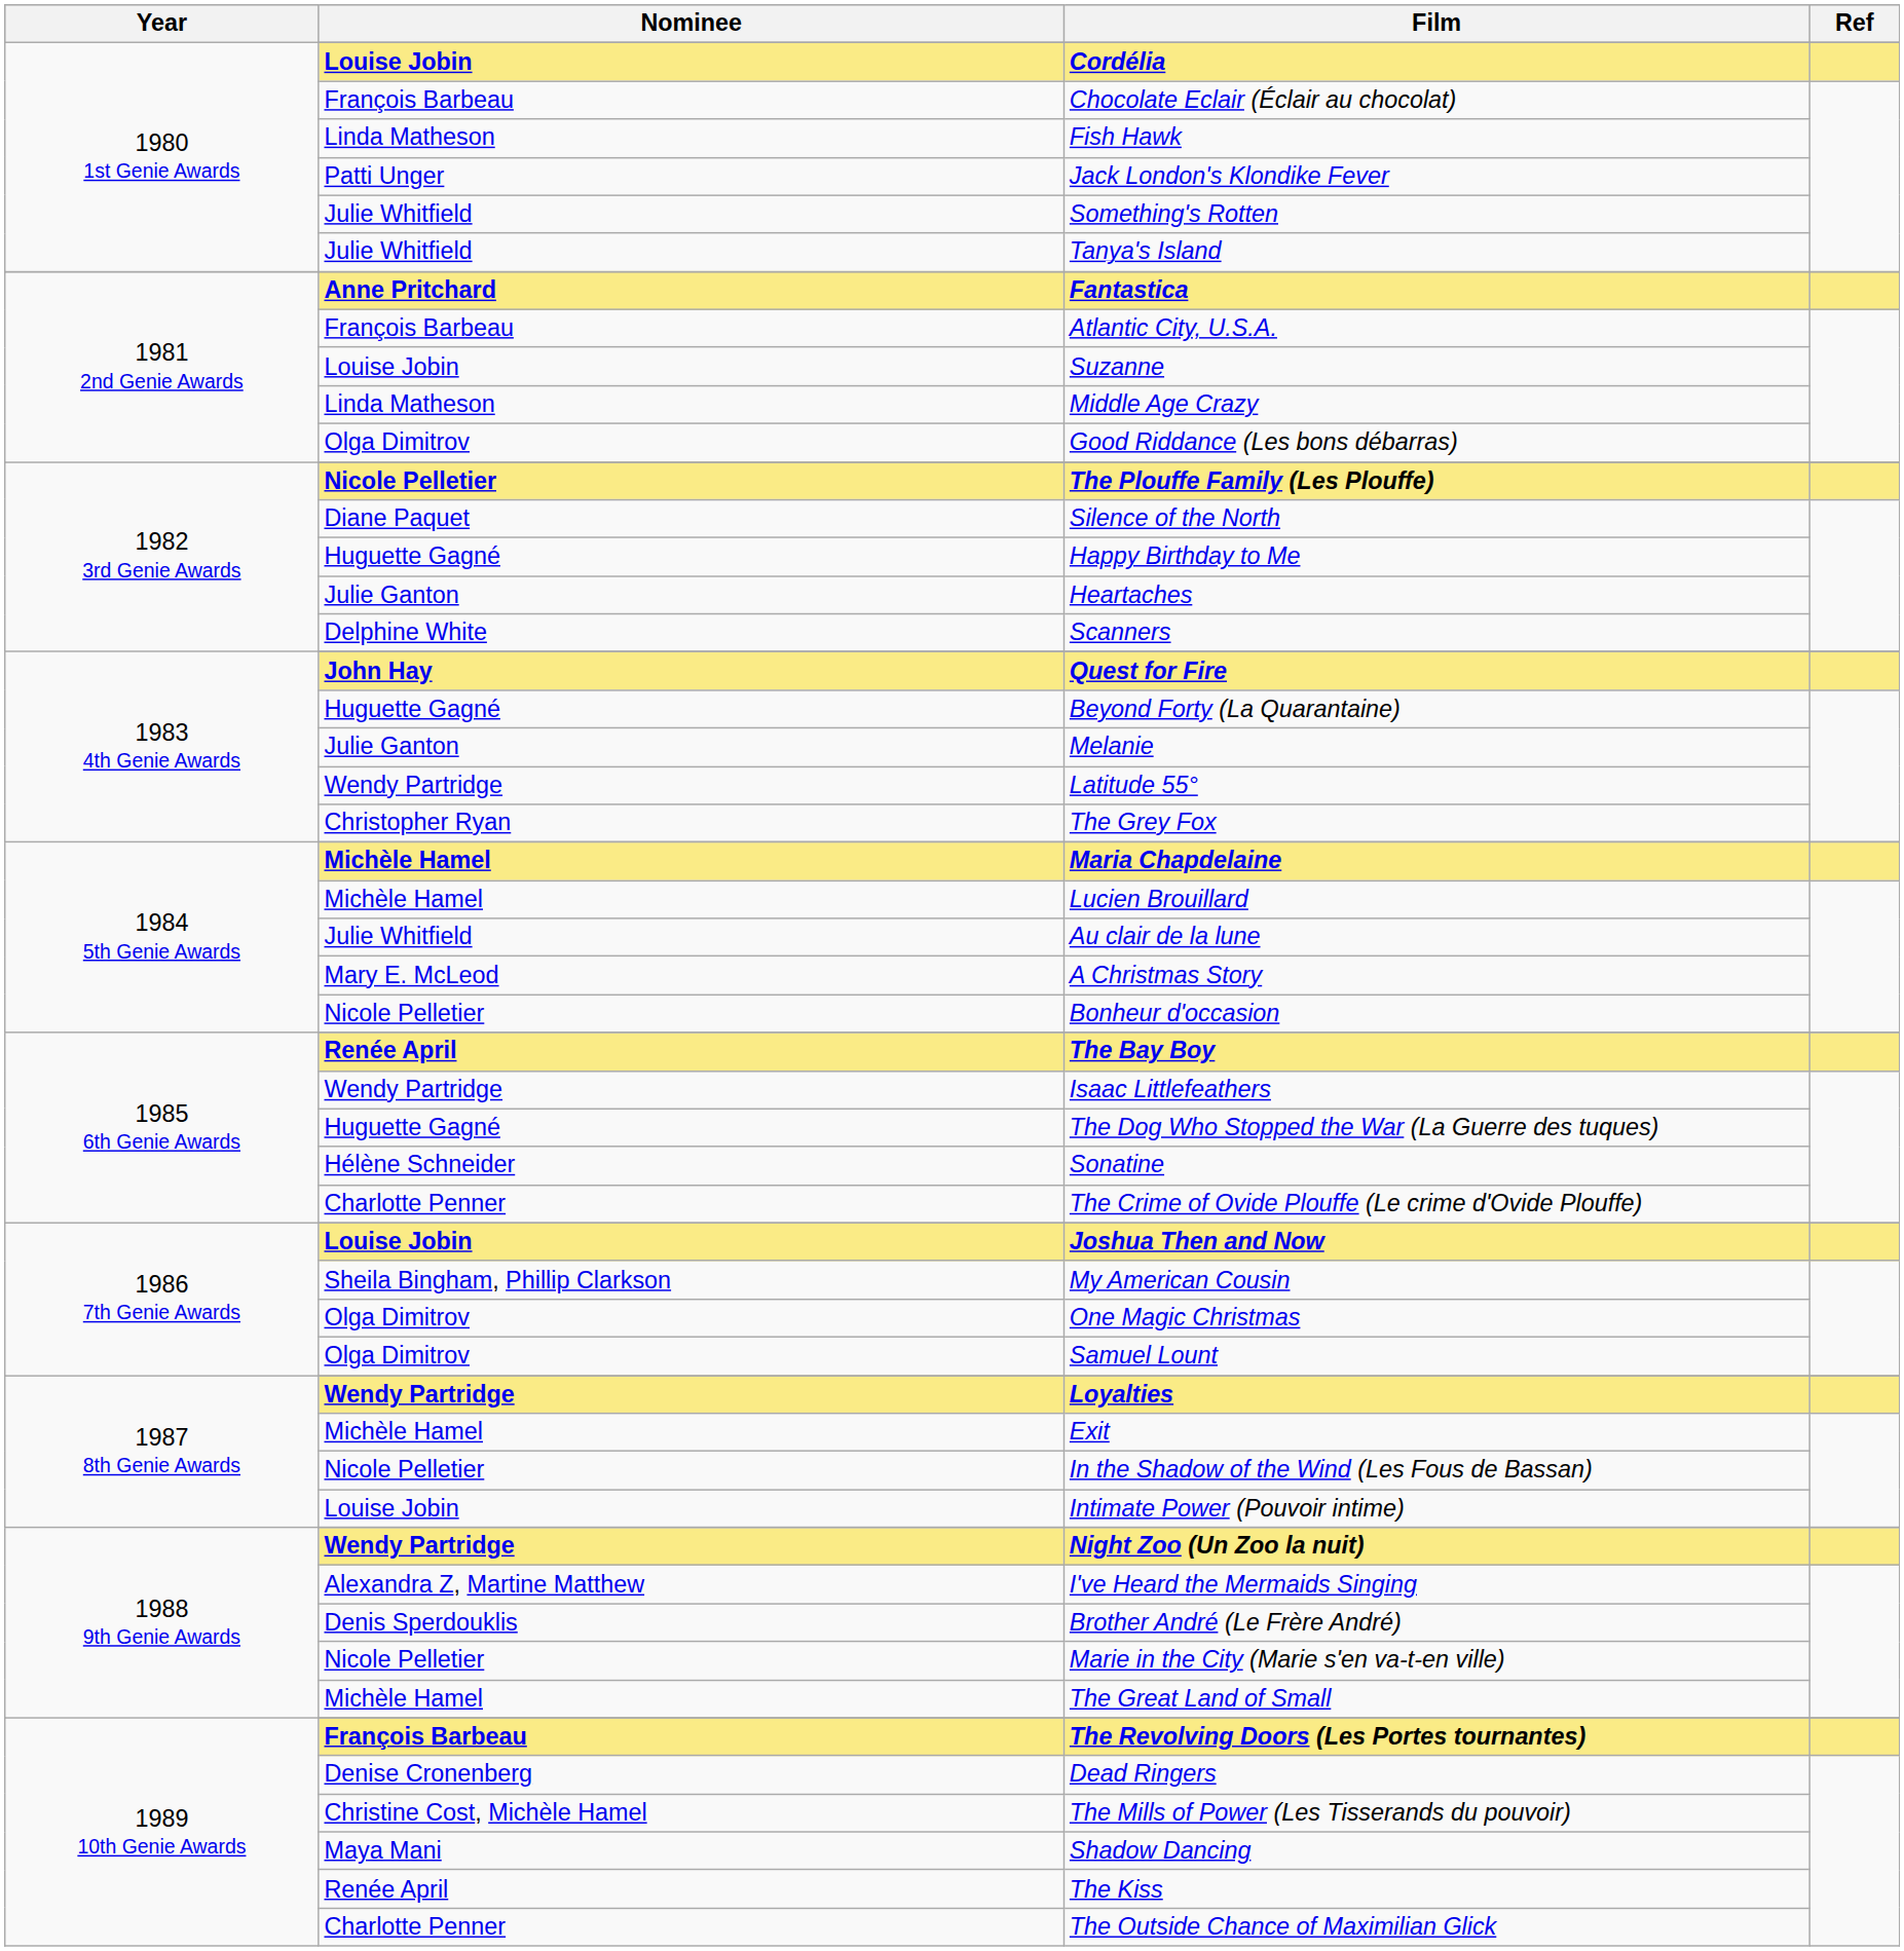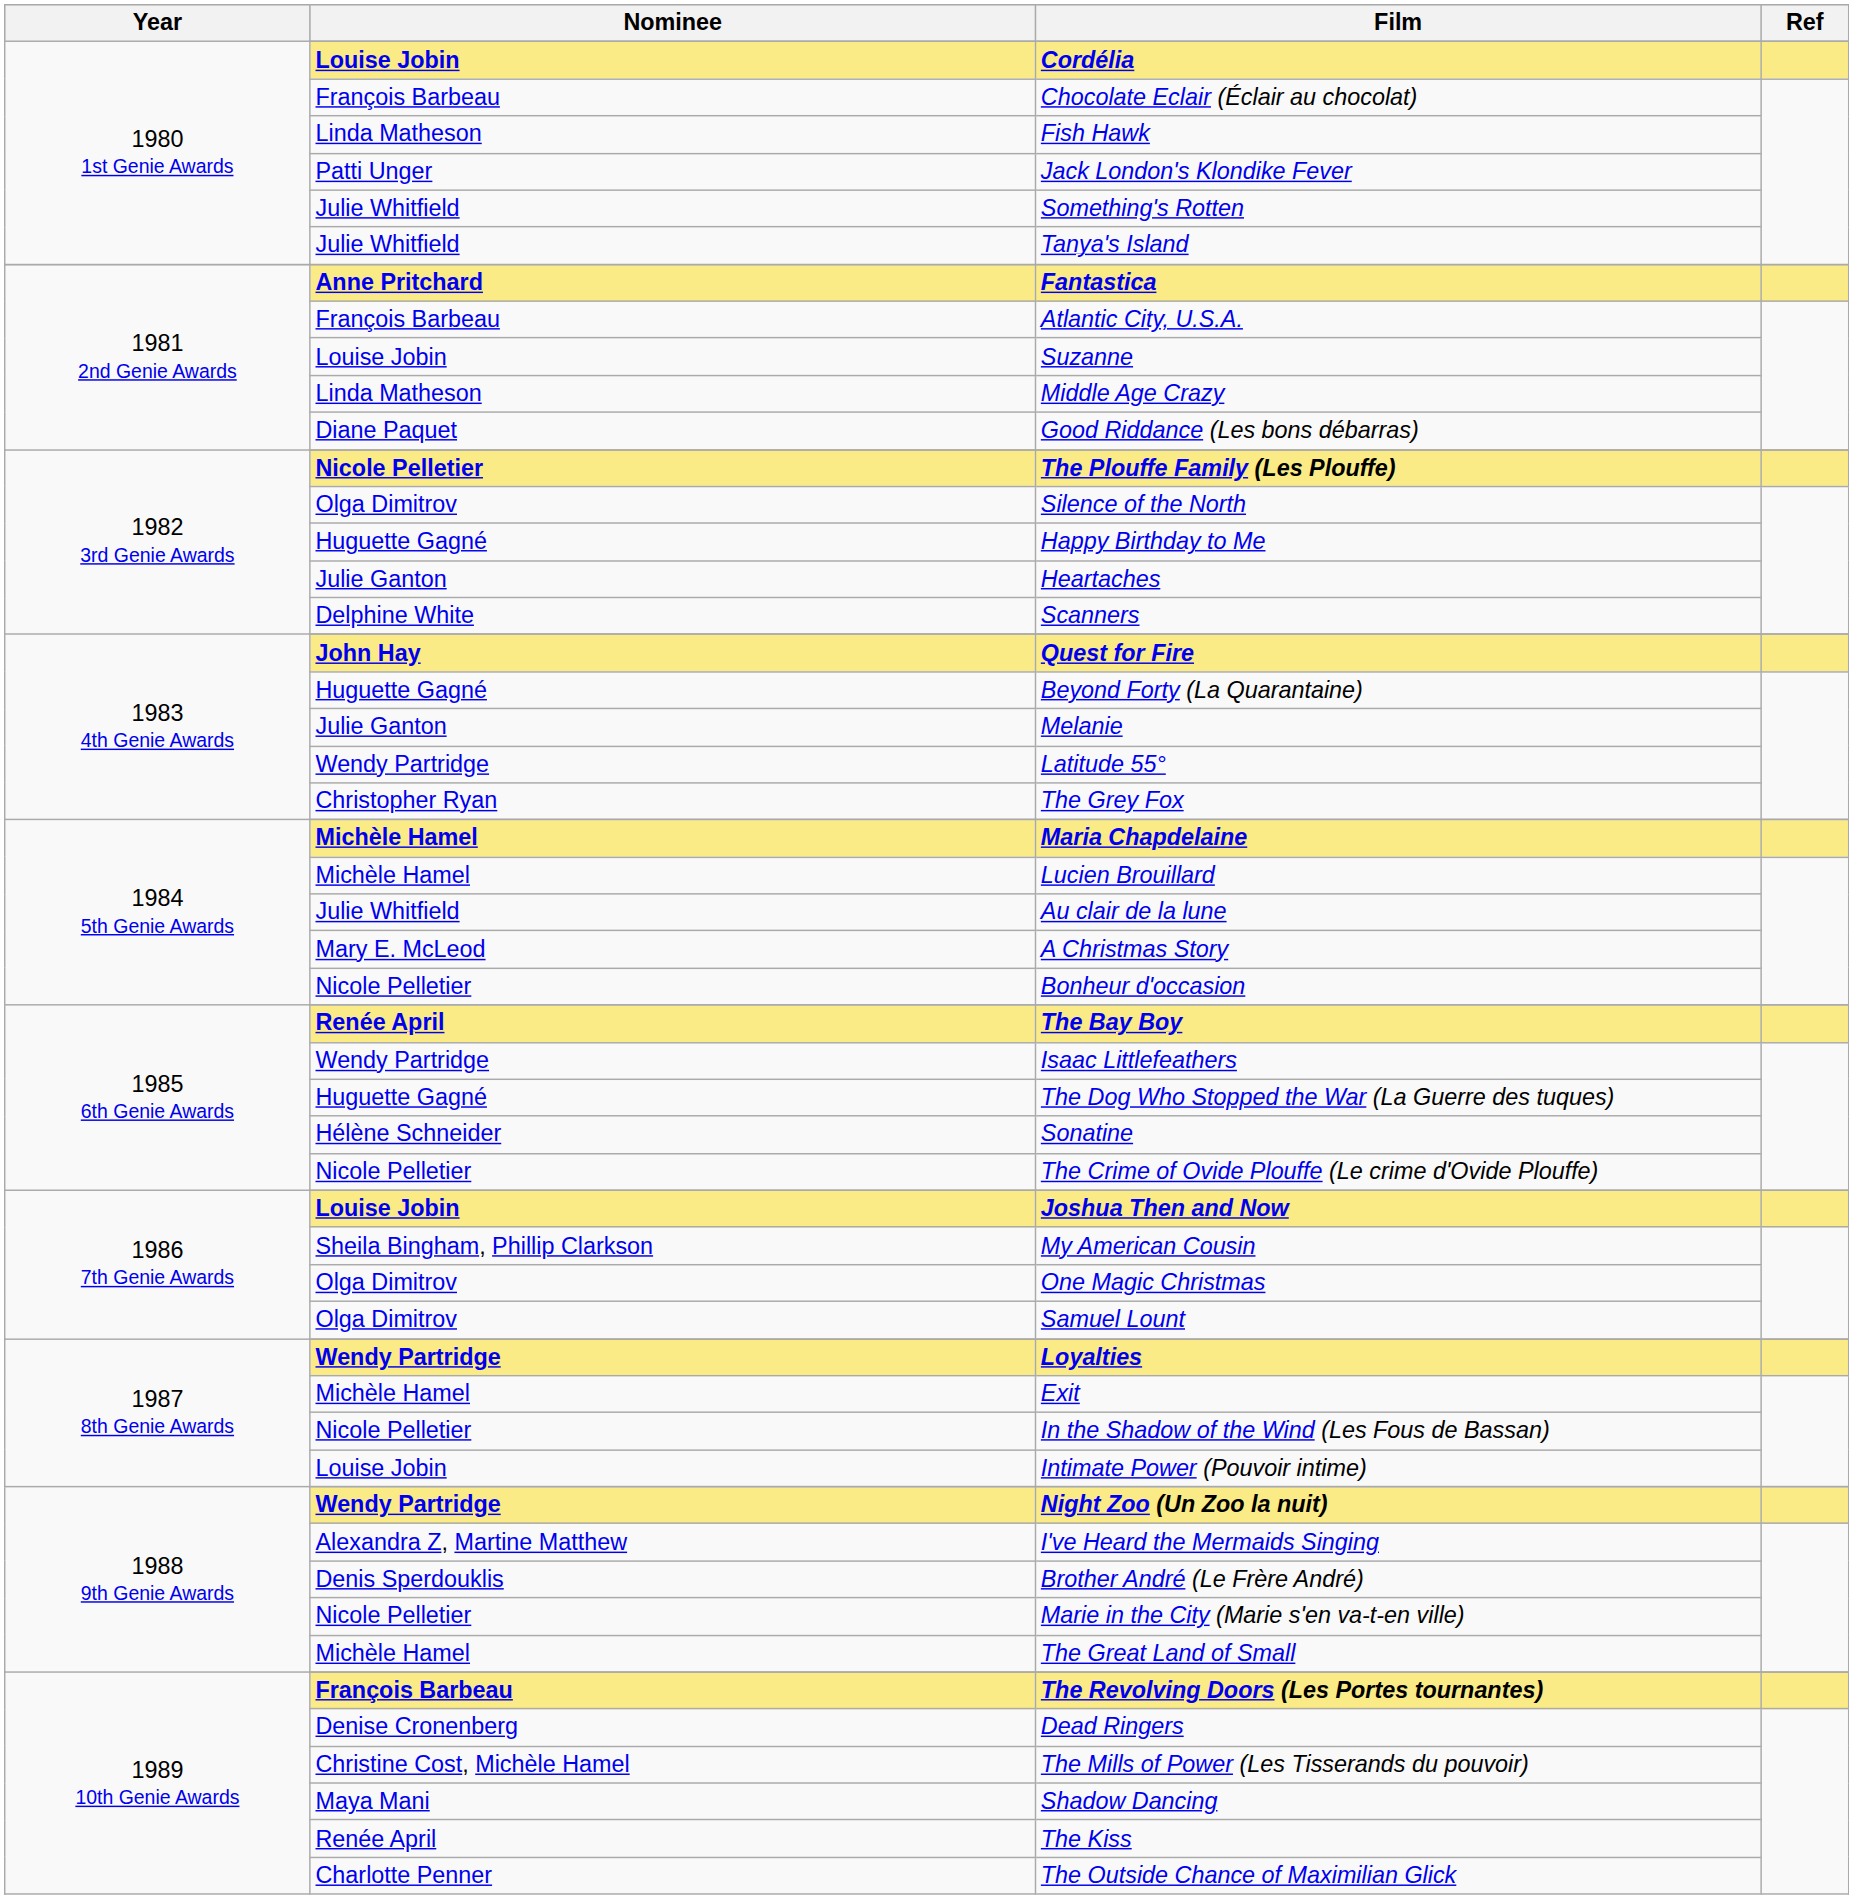Good Riddance (Les bons débarras) | Nominee: Olga Dimitrov -> Diane Paquet
Silence of the North | Nominee: Diane Paquet -> Olga Dimitrov
The Crime of Ovide Plouffe (Le crime d'Ovide Plouffe) | Nominee: Charlotte Penner -> Nicole Pelletier
